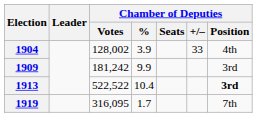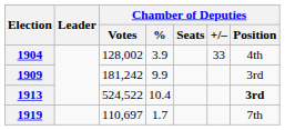1913 | Chamber of Deputies / Votes: 522,522 -> 524,522
1919 | Chamber of Deputies / Votes: 316,095 -> 110,697
